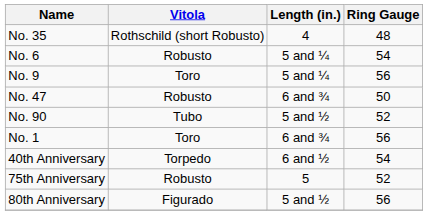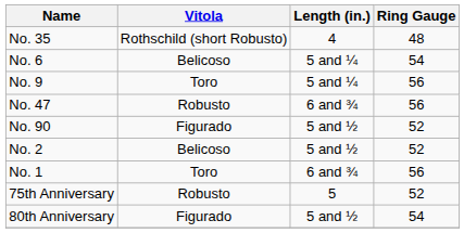No. 6 | Vitola: Robusto -> Belicoso
No. 47 | Ring Gauge: 50 -> 56
No. 90 | Vitola: Tubo -> Figurado
+ row: No. 2 | Belicoso | 5 and ½ | 52
- row: 40th Anniversary | Torpedo | 6 and ½ | 54
80th Anniversary | Ring Gauge: 56 -> 54
